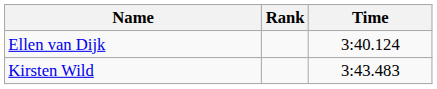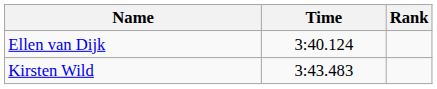columns swapped: Time <-> Rank
